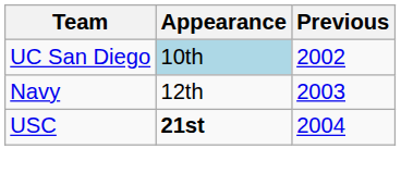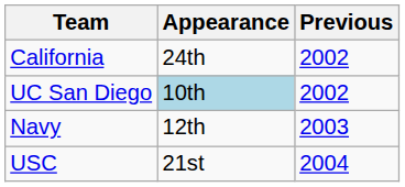+ row: California | 24th | 2002
USC | Appearance: bold -> normal
